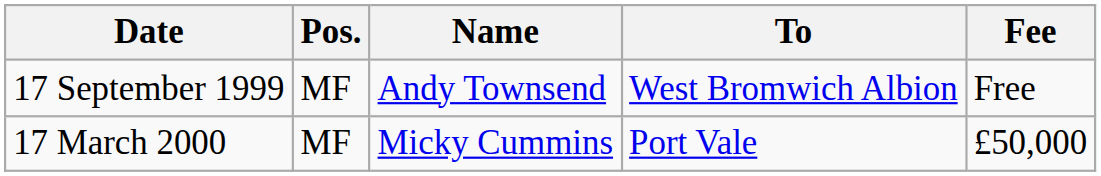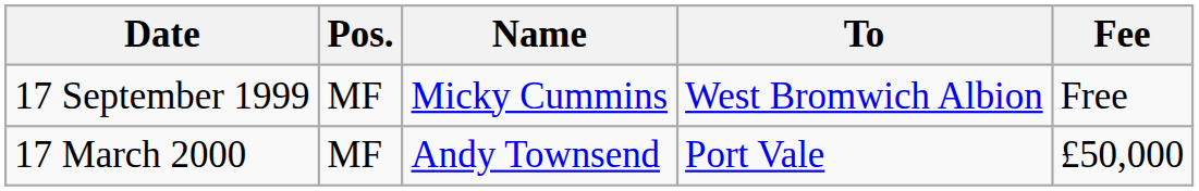17 September 1999 | Name: Andy Townsend -> Micky Cummins
17 March 2000 | Name: Micky Cummins -> Andy Townsend
